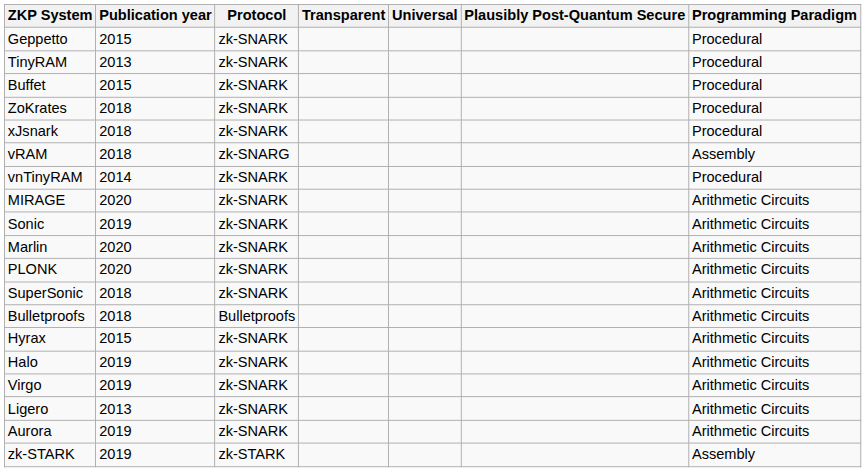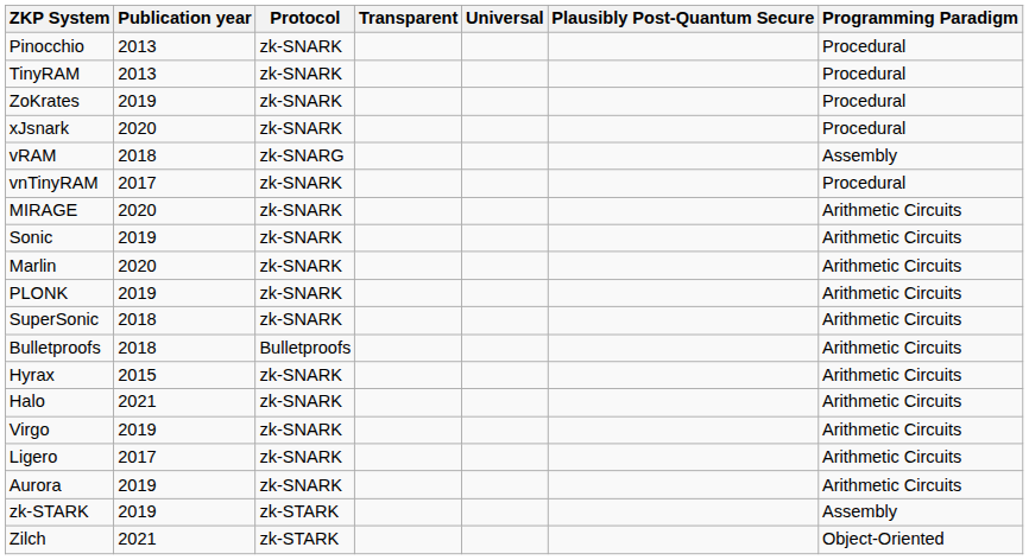+ row: Pinocchio | 2013 | zk-SNARK | Procedural
- row: Geppetto | 2015 | zk-SNARK | Procedural
- row: Buffet | 2015 | zk-SNARK | Procedural
ZoKrates | Publication year: 2018 -> 2019
xJsnark | Publication year: 2018 -> 2020
vnTinyRAM | Publication year: 2014 -> 2017
PLONK | Publication year: 2020 -> 2019
Halo | Publication year: 2019 -> 2021
Ligero | Publication year: 2013 -> 2017
+ row: Zilch | 2021 | zk-STARK | Object-Oriented
